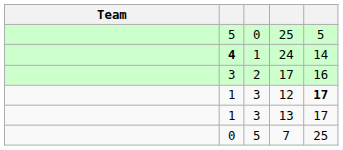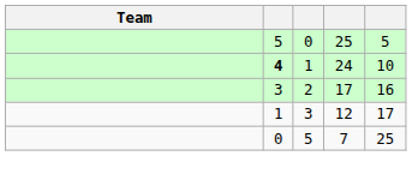24 | column 5: 14 -> 10
12 | column 5: bold -> normal
- row: 1 | 3 | 13 | 17
